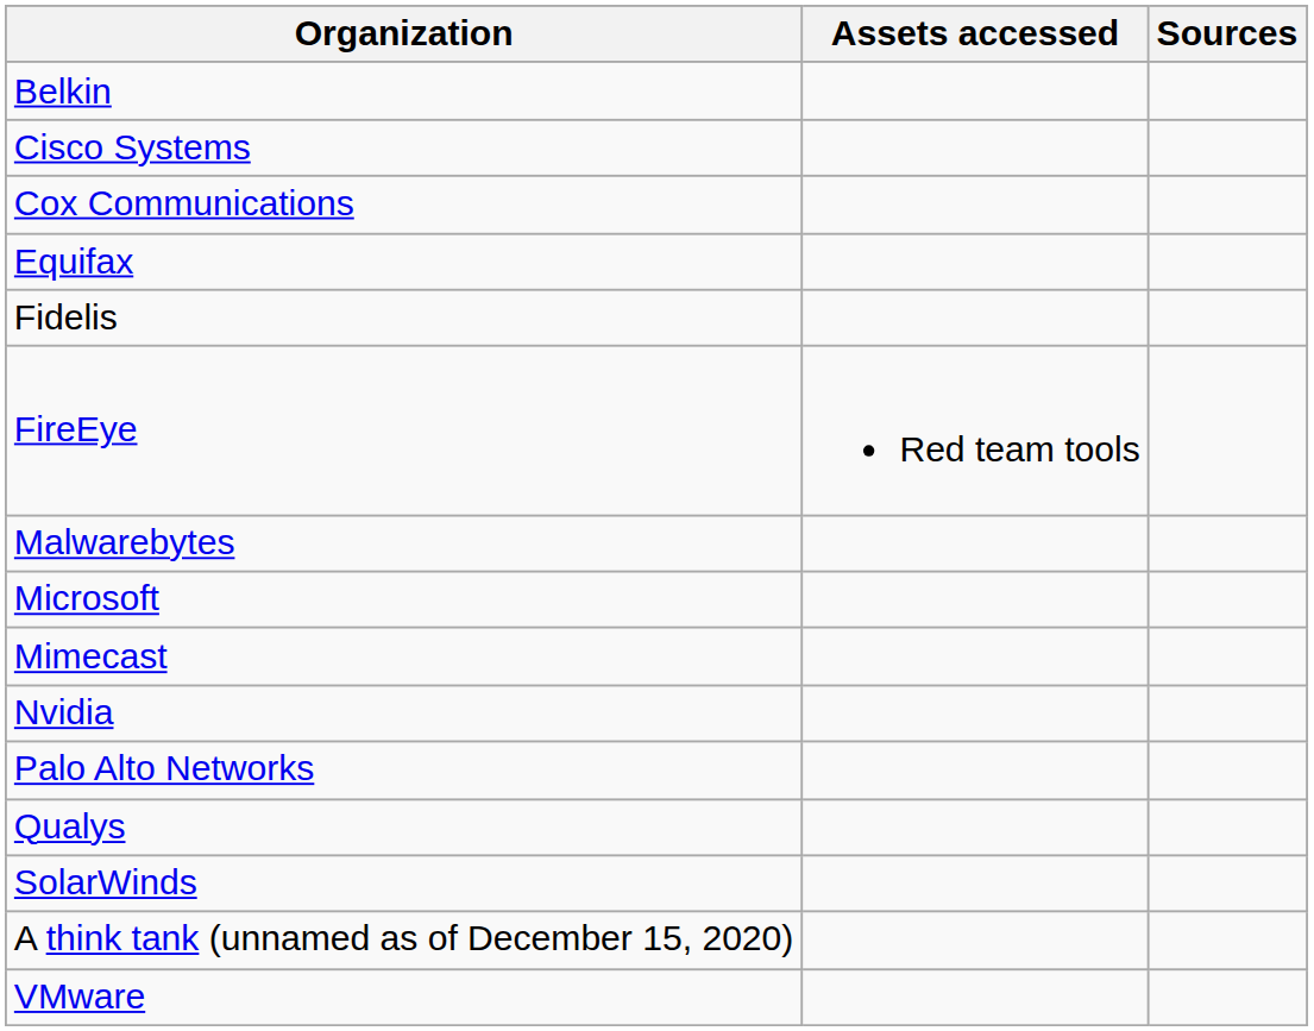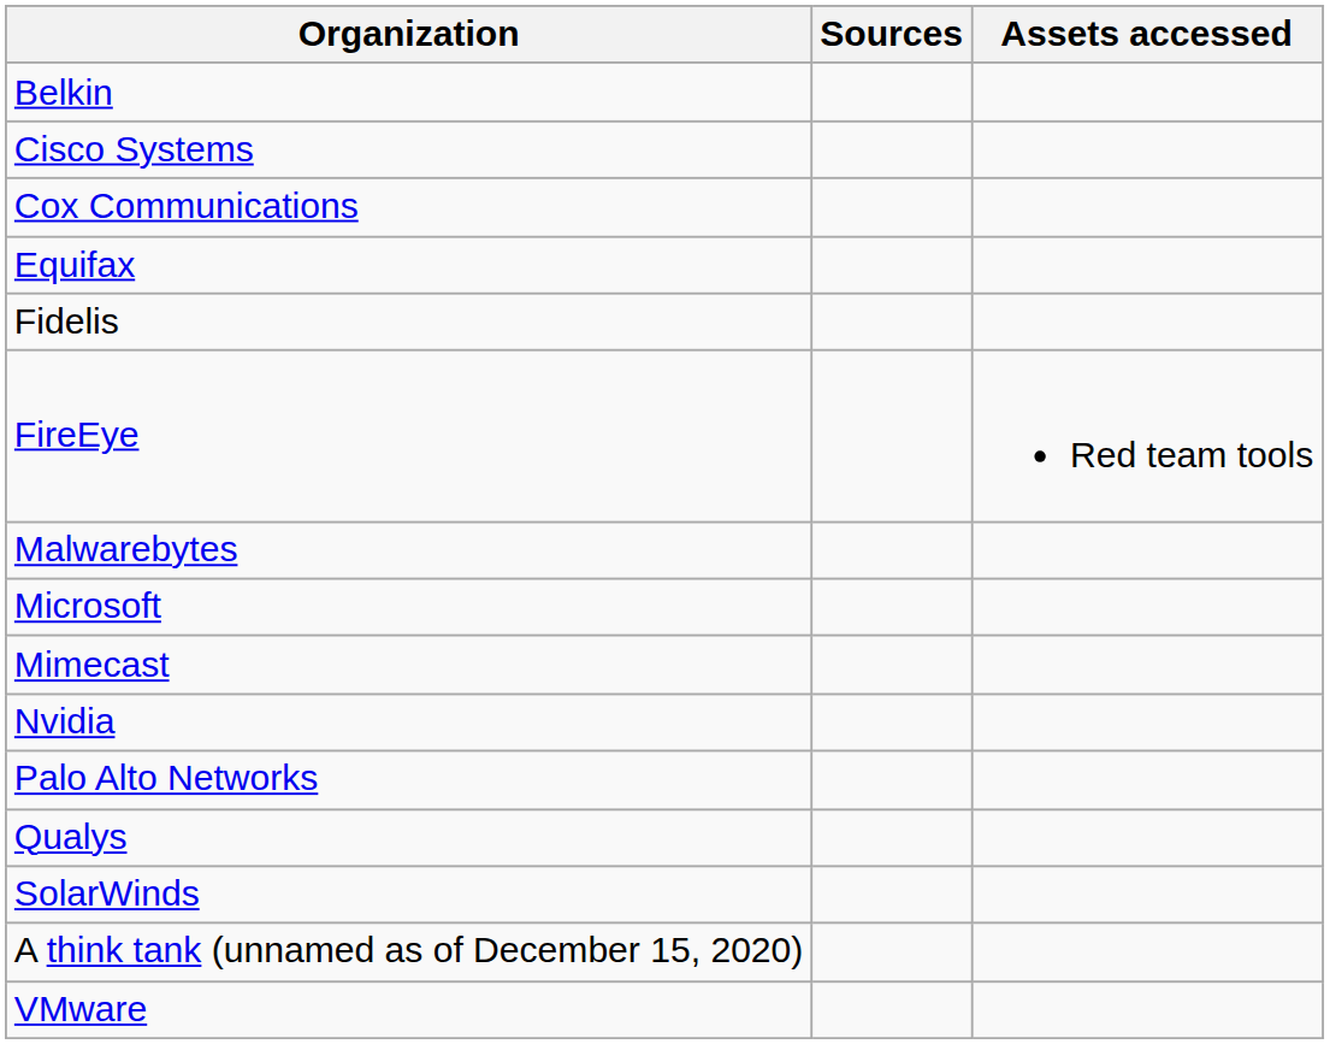columns swapped: Assets accessed <-> Sources
